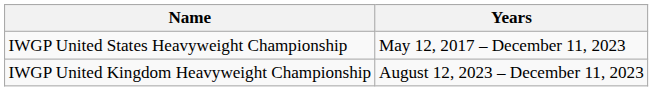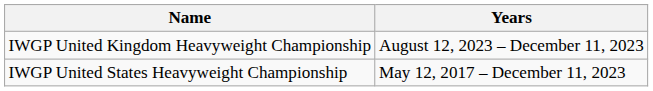rows swapped: IWGP United States Heavyweight Championship <-> IWGP United Kingdom Heavyweight Championship
